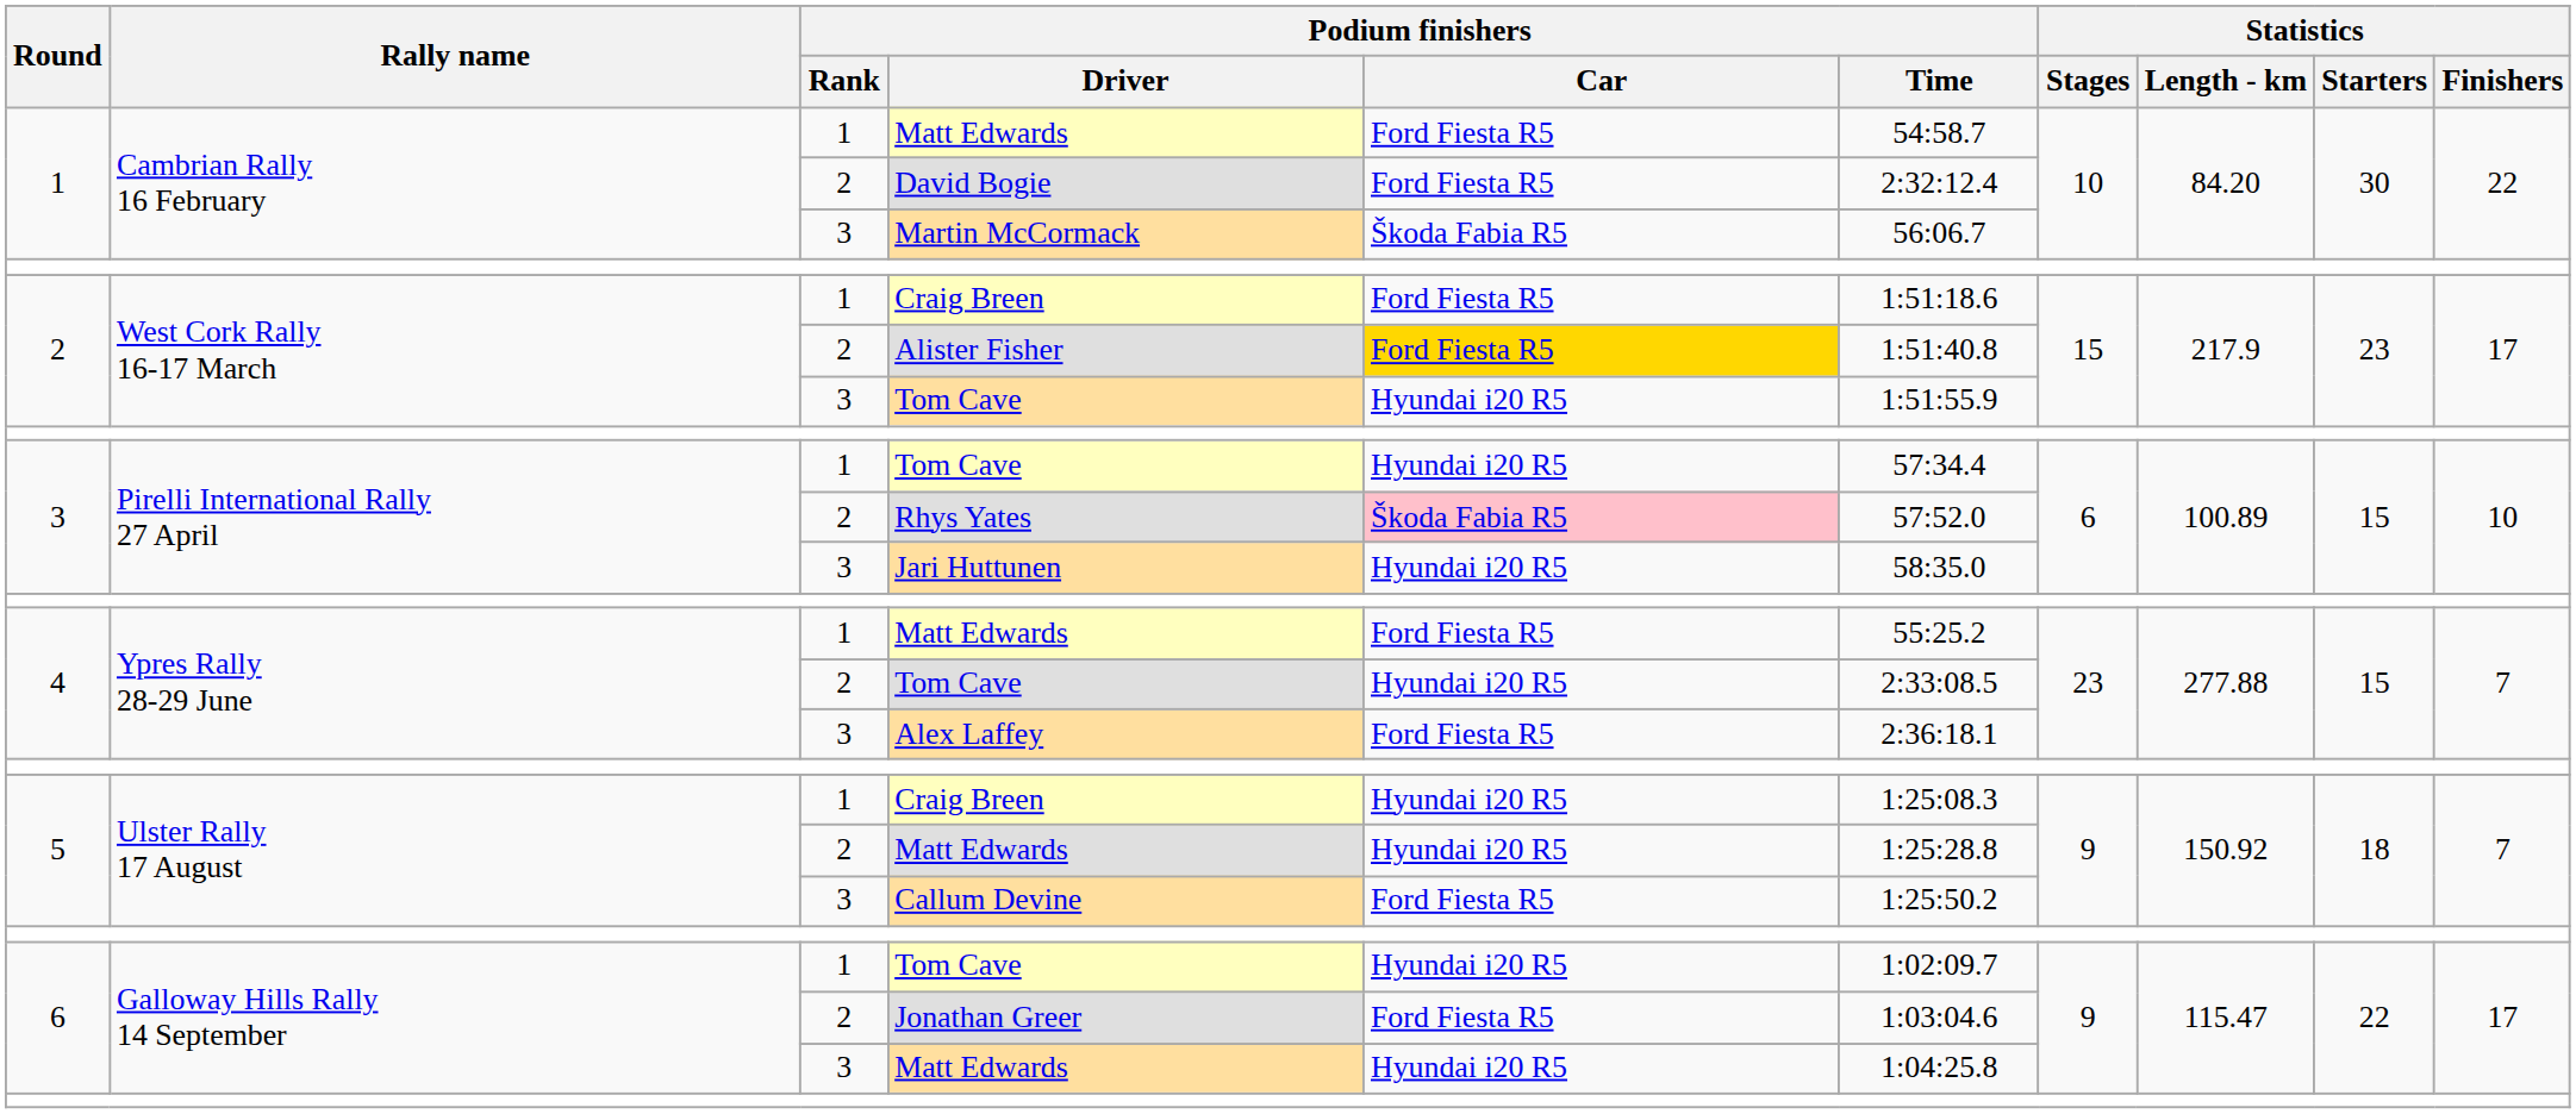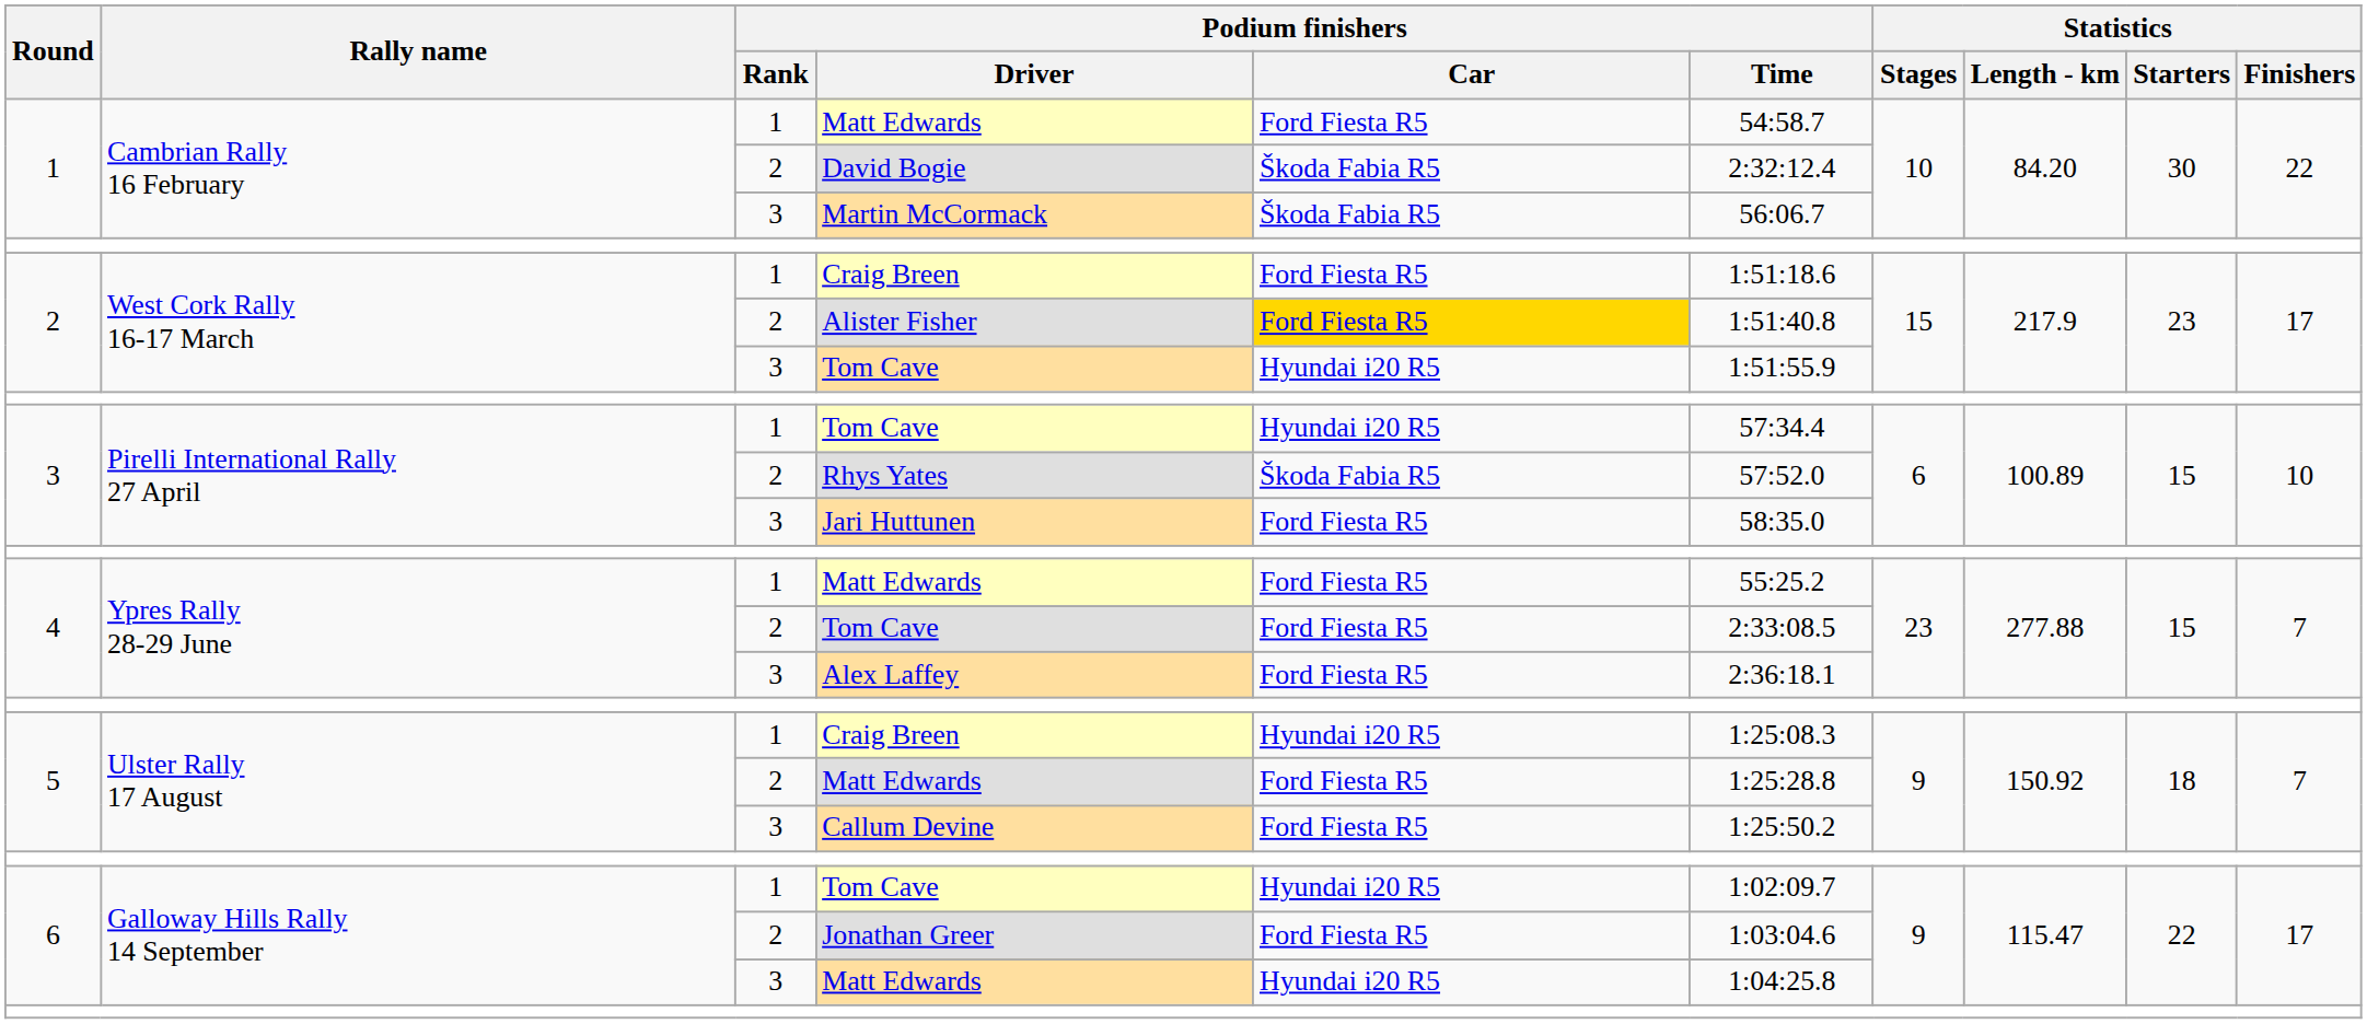David Bogie | Podium finishers / Car: Ford Fiesta R5 -> Škoda Fabia R5
Rhys Yates | Podium finishers / Car: pink background -> no background
Jari Huttunen | Podium finishers / Car: Hyundai i20 R5 -> Ford Fiesta R5
4 / Tom Cave | Podium finishers / Car: Hyundai i20 R5 -> Ford Fiesta R5
5 / Matt Edwards | Podium finishers / Car: Hyundai i20 R5 -> Ford Fiesta R5
